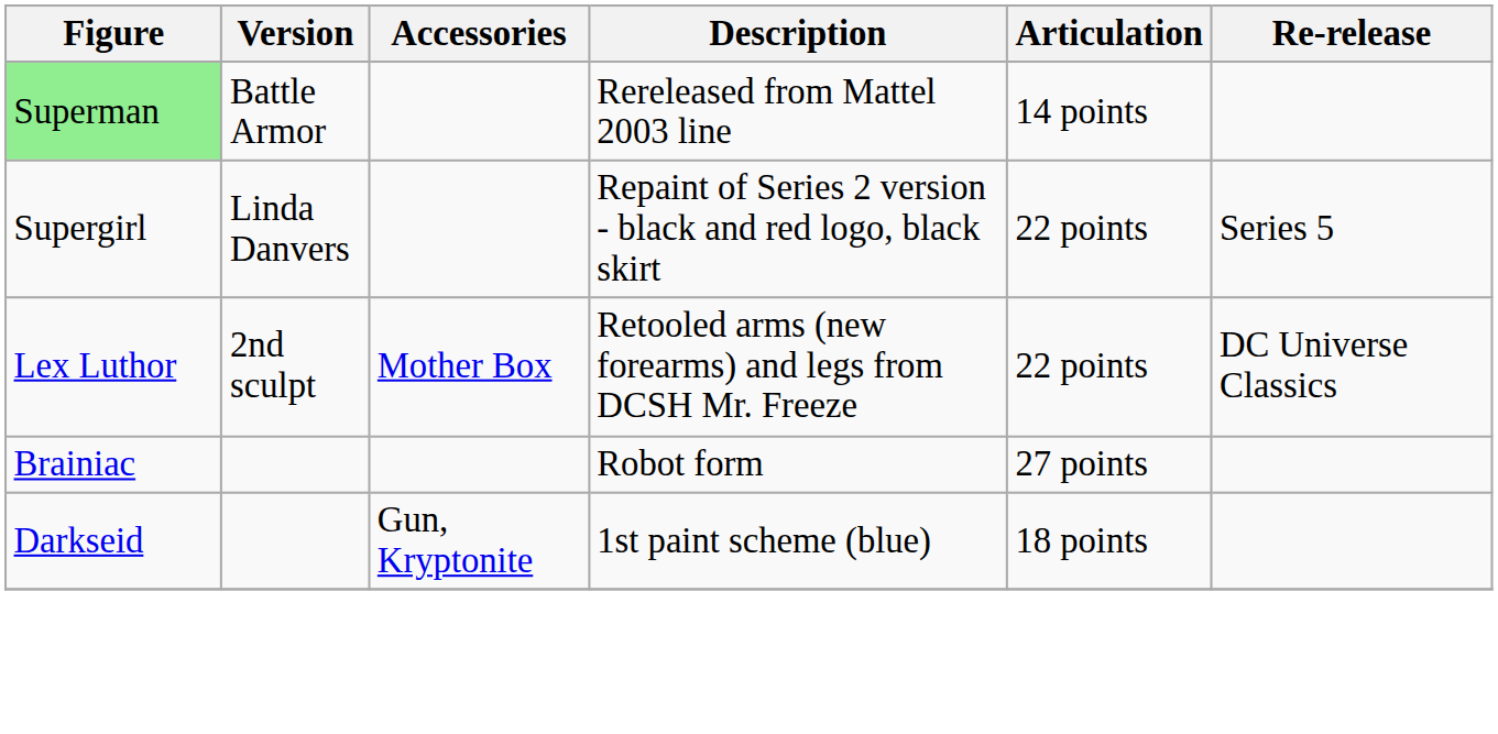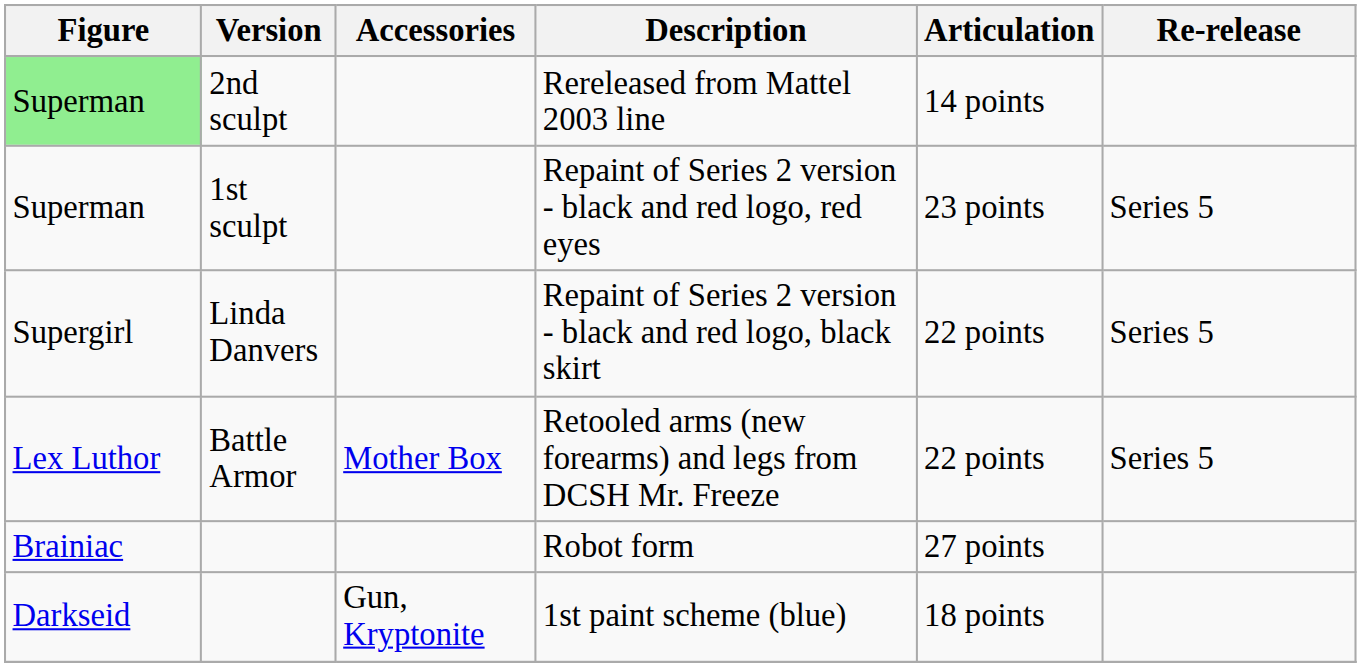Rereleased from Mattel 2003 line | Version: Battle Armor -> 2nd sculpt
+ row: Superman | 1st sculpt | Repaint of Series 2 version - black and red logo, red eyes | 23 points | Series 5
Retooled arms (new forearms) and legs from DCSH Mr. Freeze | Version: 2nd sculpt -> Battle Armor
Retooled arms (new forearms) and legs from DCSH Mr. Freeze | Re-release: DC Universe Classics -> Series 5
